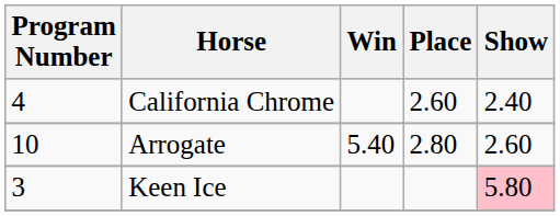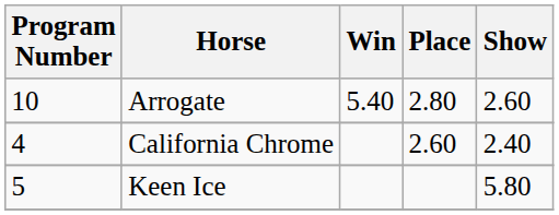rows swapped: Arrogate <-> California Chrome
Keen Ice | Program Number: 3 -> 5
Keen Ice | Show: pink background -> no background
